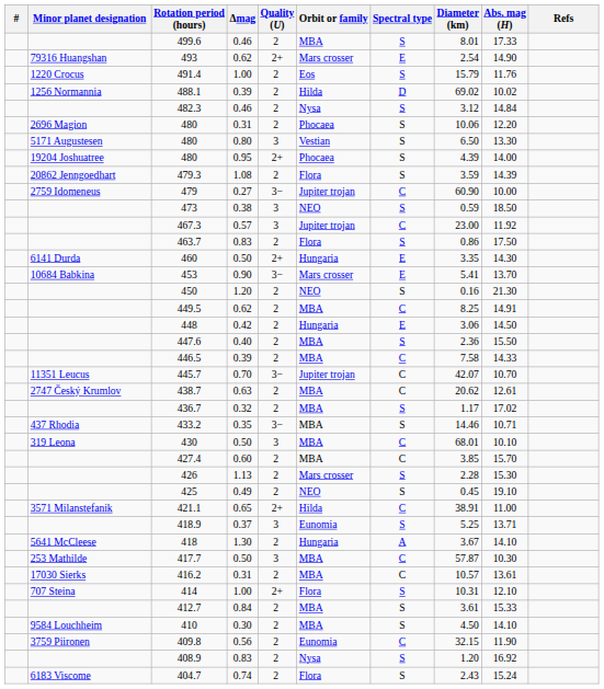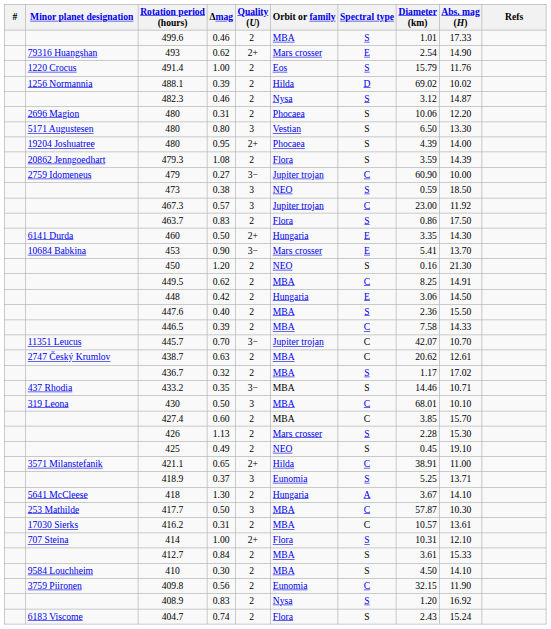499.6 | Diameter (km): 8.01 -> 1.01
482.3 | Abs. mag (H): 14.84 -> 14.87
